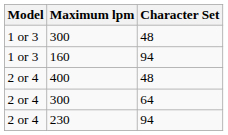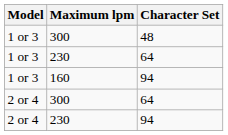+ row: 1 or 3 | 230 | 64
- row: 2 or 4 | 400 | 48
